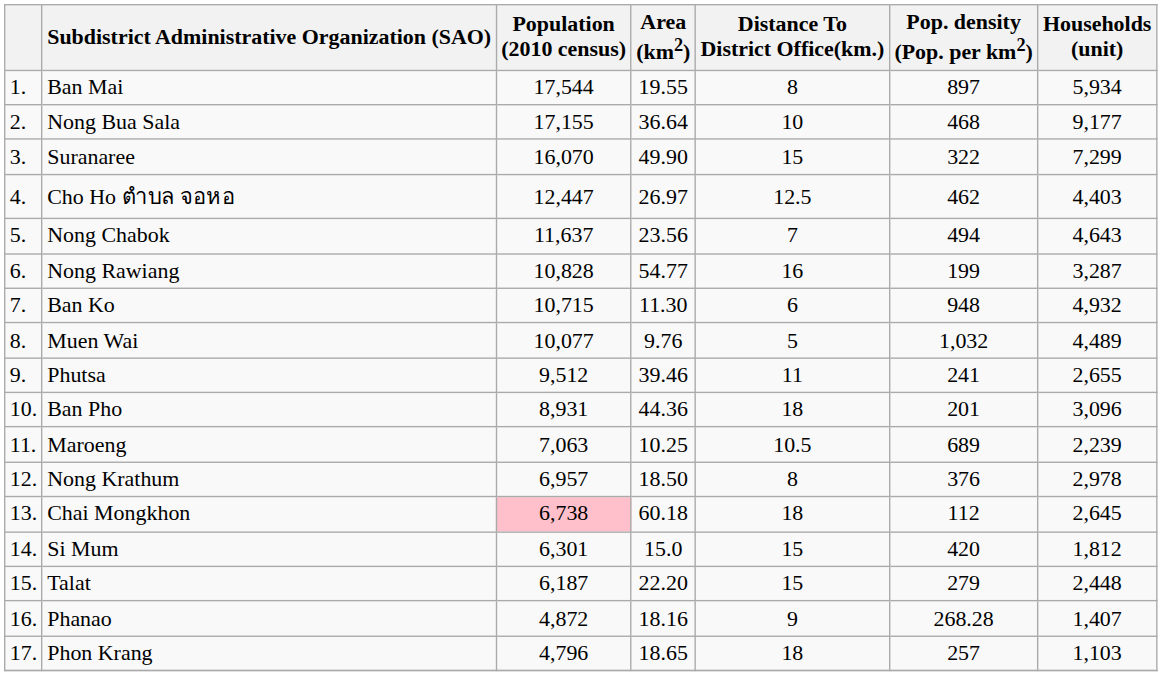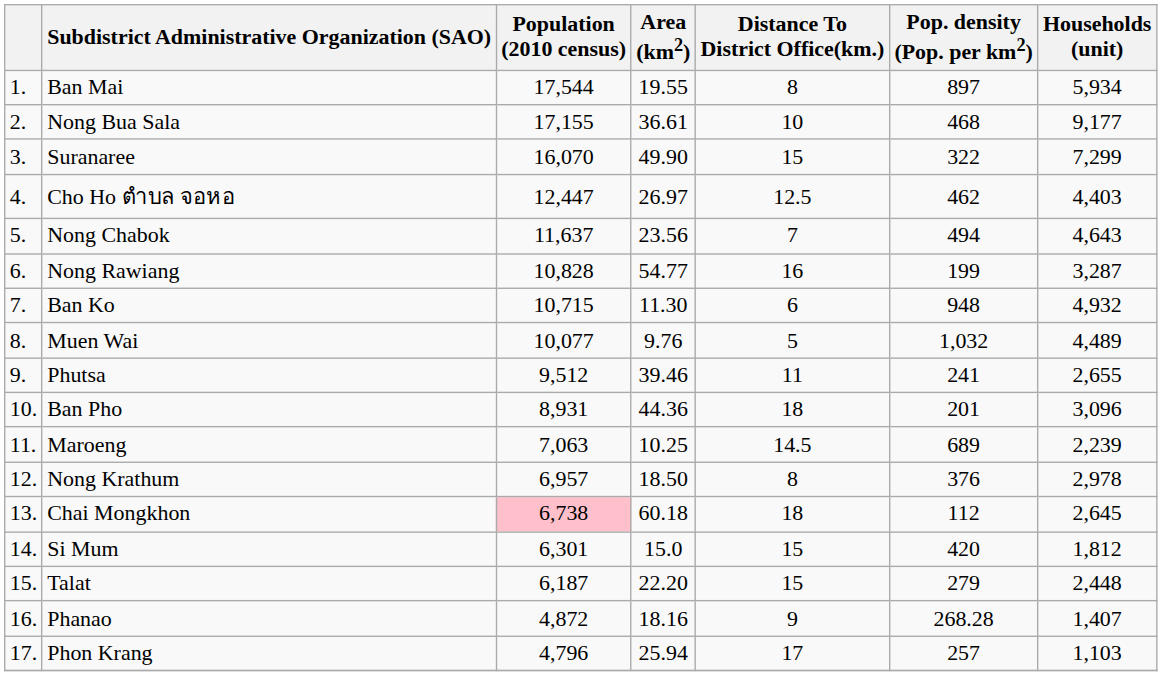Nong Bua Sala | Area (km2): 36.64 -> 36.61
Maroeng | Distance To District Office(km.): 10.5 -> 14.5
Phon Krang | Area (km2): 18.65 -> 25.94
Phon Krang | Distance To District Office(km.): 18 -> 17
